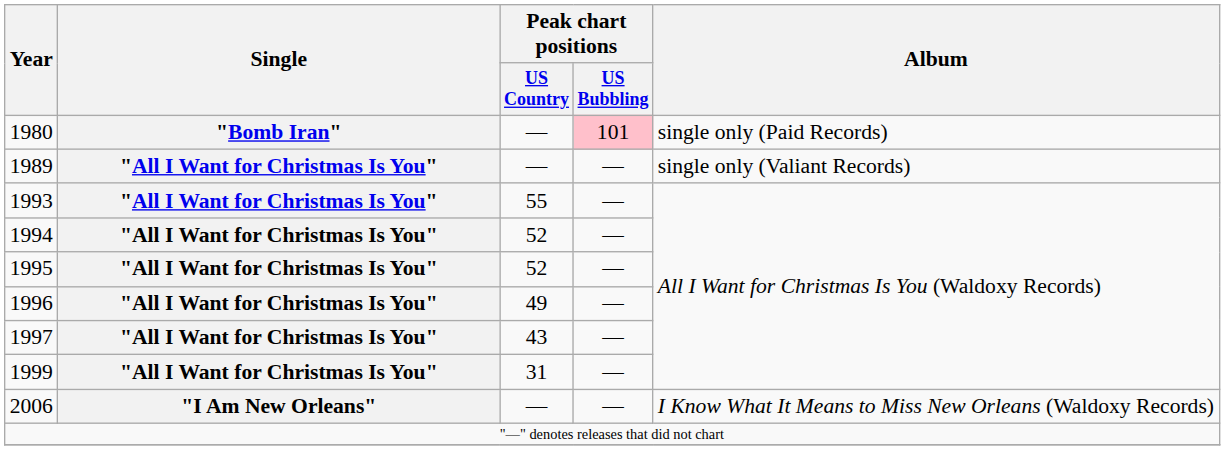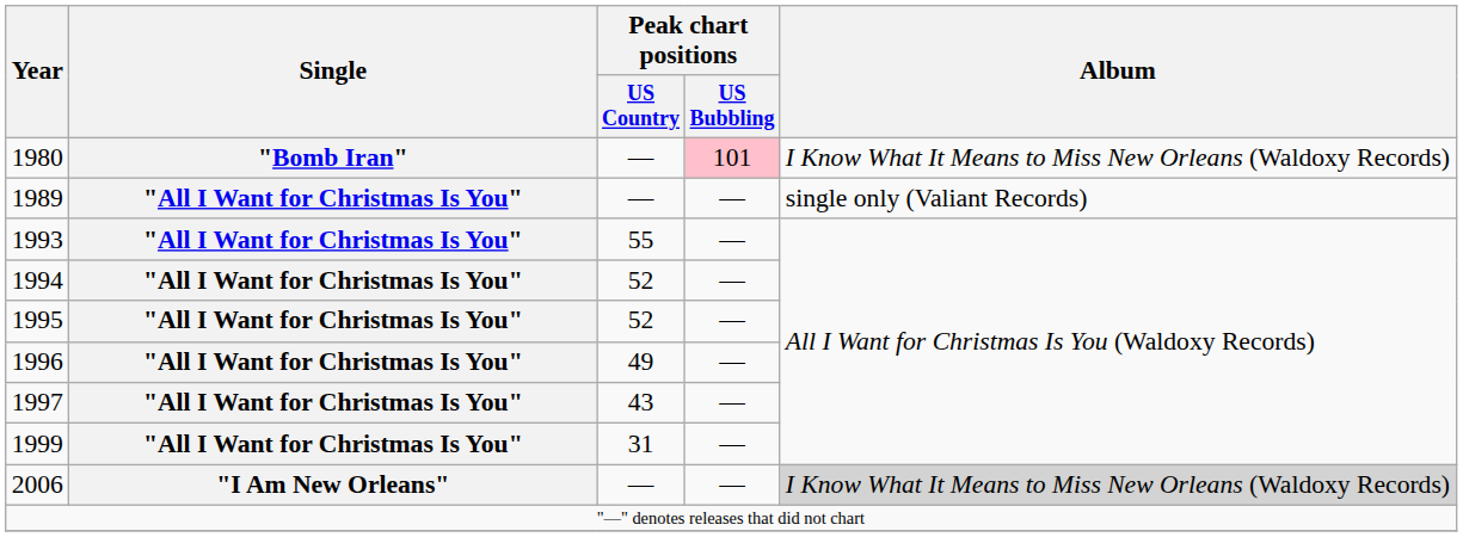1980 | Album: single only (Paid Records) -> I Know What It Means to Miss New Orleans (Waldoxy Records)
2006 | Album: no background -> lightgrey background
